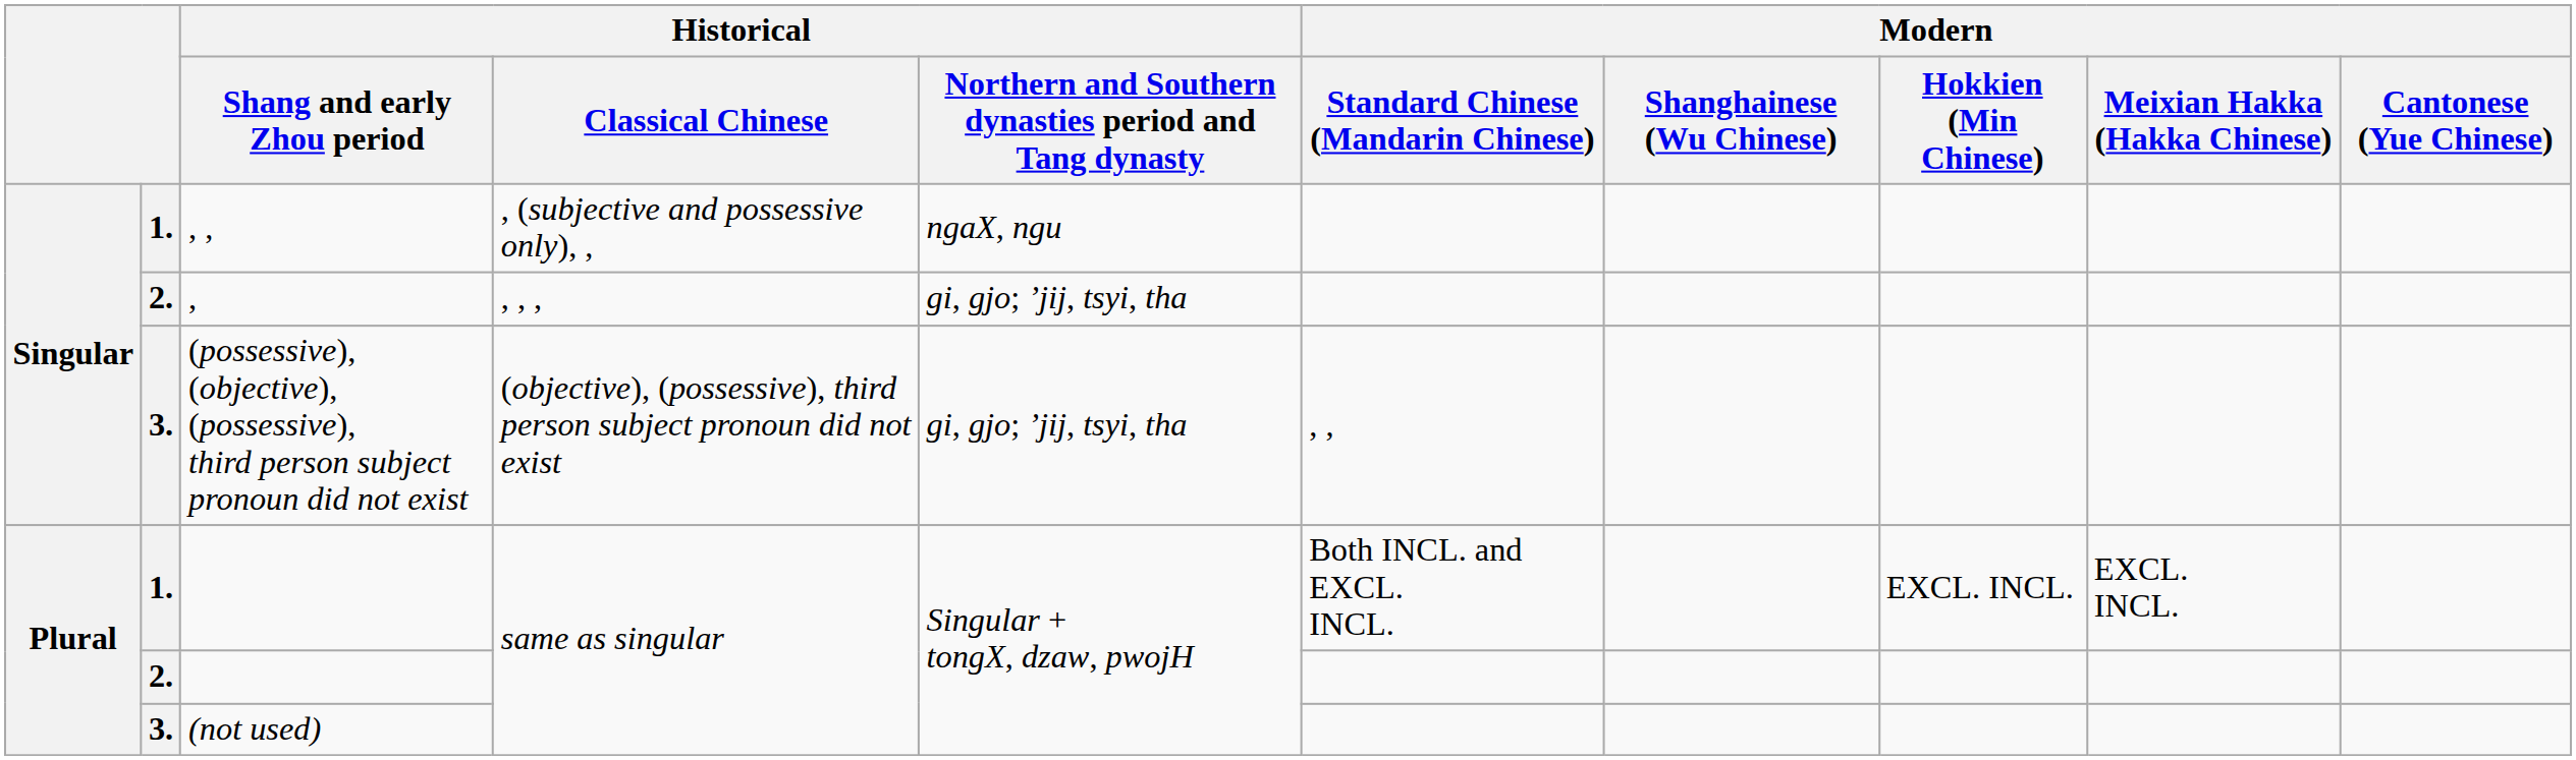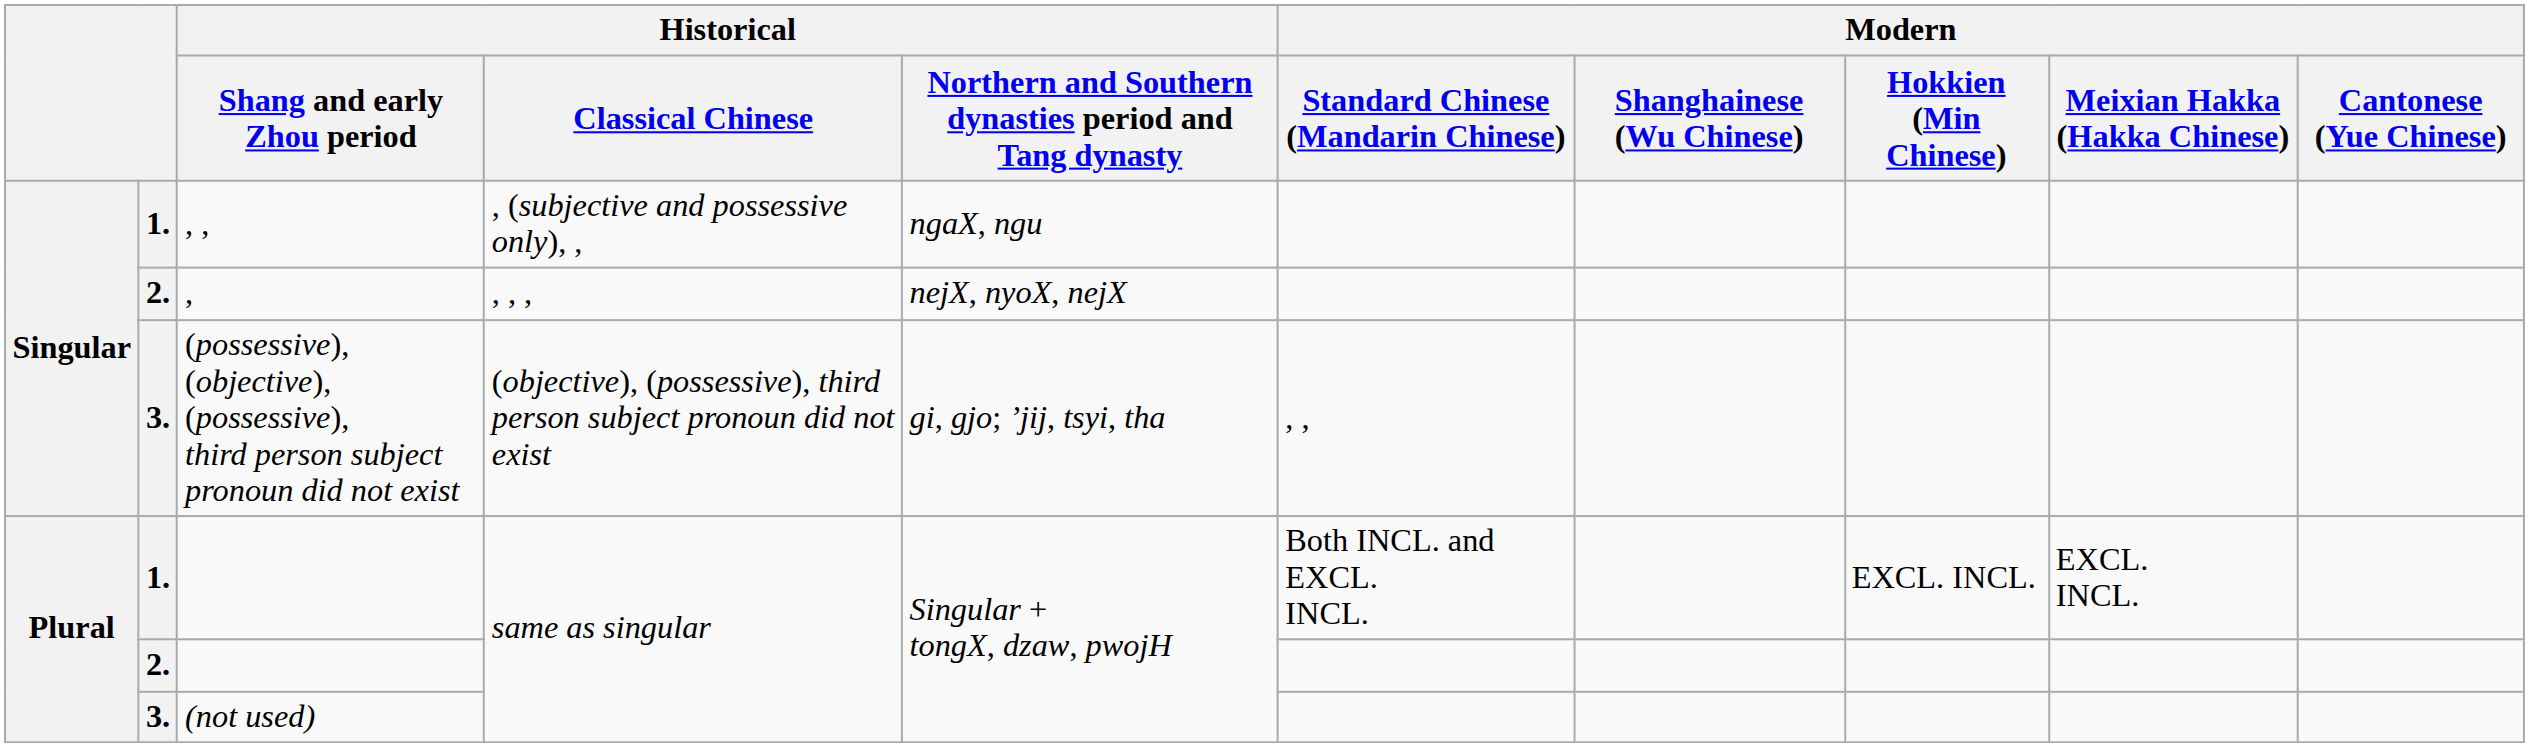, | column 5: gi, gjo; ’jij, tsyi, tha -> nejX, nyoX, nejX
